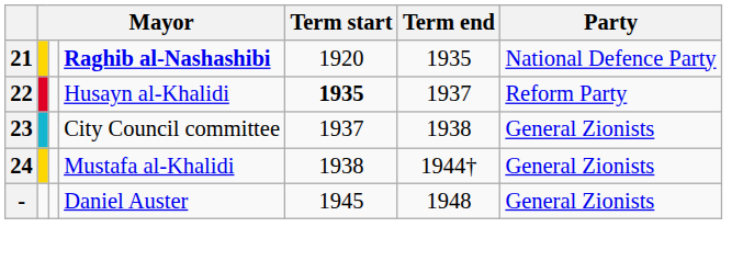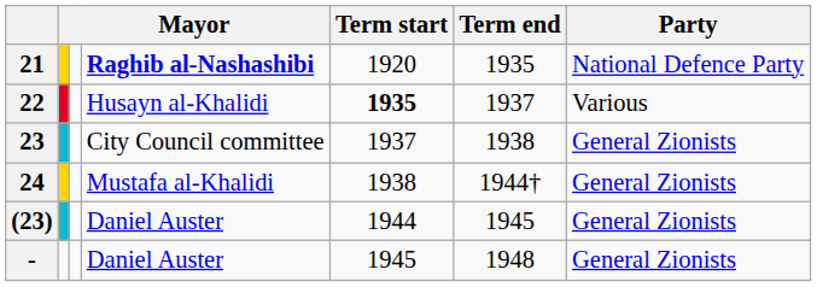22 | Party: Reform Party -> Various
+ row: (23) | Daniel Auster | 1944 | 1945 | General Zionists
